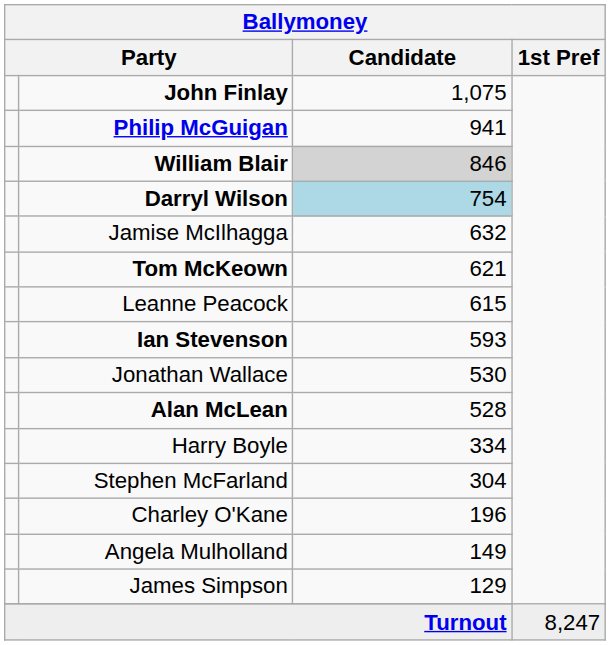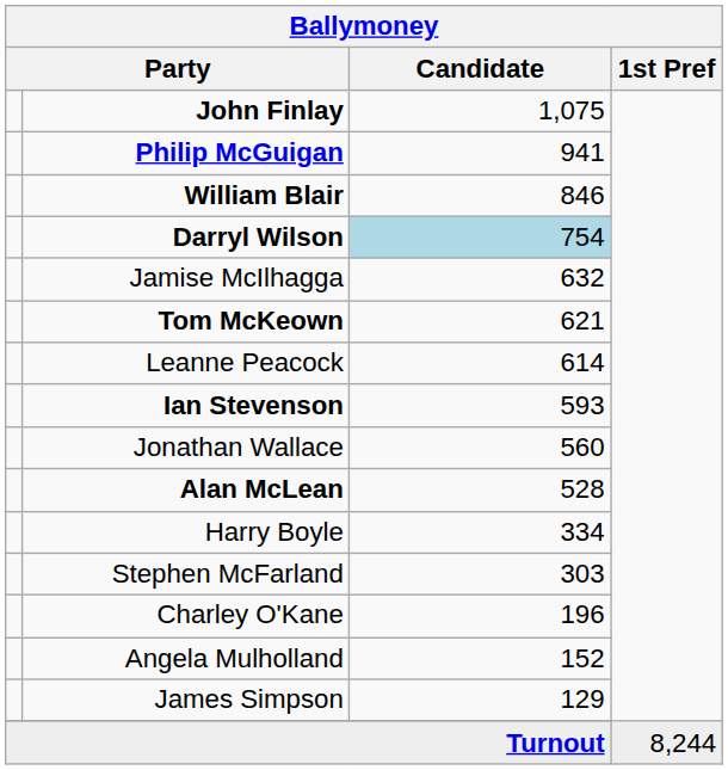William Blair | Candidate: lightgrey background -> no background
Leanne Peacock | Candidate: 615 -> 614
Jonathan Wallace | Candidate: 530 -> 560
Stephen McFarland | Candidate: 304 -> 303
Angela Mulholland | Candidate: 149 -> 152
Turnout | 1st Pref: 8,247 -> 8,244
